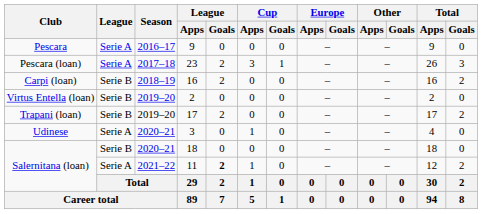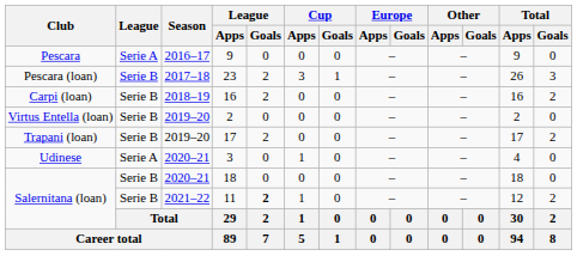23 | League: Serie A -> Serie B
11 | League: Serie A -> Serie B
